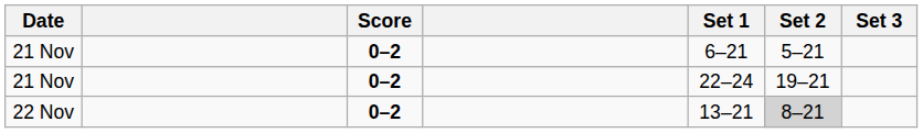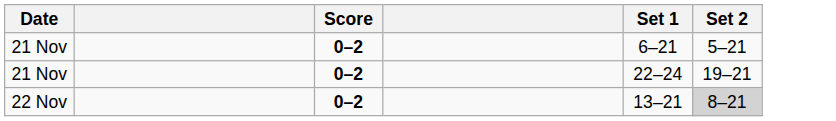- column: Set 3
